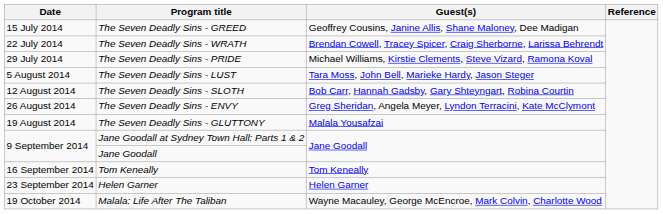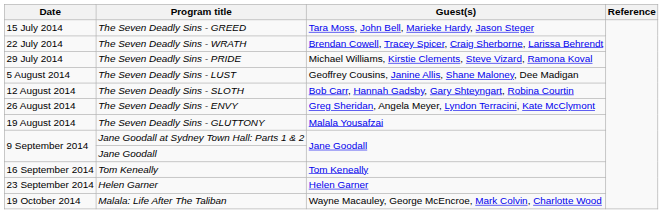The Seven Deadly Sins - GREED | Guest(s): Geoffrey Cousins, Janine Allis, Shane Maloney, Dee Madigan -> Tara Moss, John Bell, Marieke Hardy, Jason Steger
The Seven Deadly Sins - LUST | Guest(s): Tara Moss, John Bell, Marieke Hardy, Jason Steger -> Geoffrey Cousins, Janine Allis, Shane Maloney, Dee Madigan
